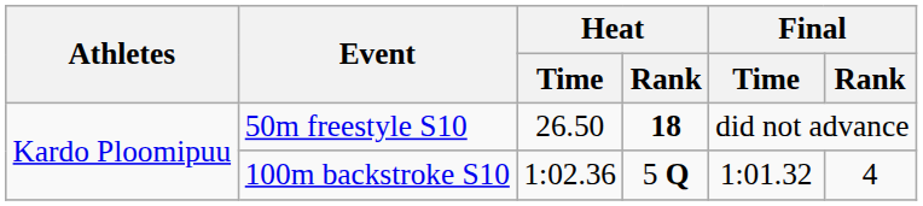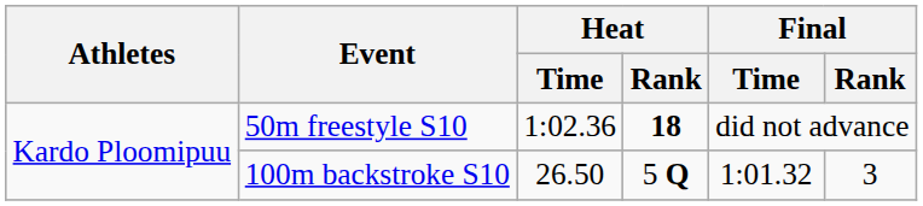50m freestyle S10 | Heat / Time: 26.50 -> 1:02.36
100m backstroke S10 | Heat / Time: 1:02.36 -> 26.50
100m backstroke S10 | Final / Rank: 4 -> 3
